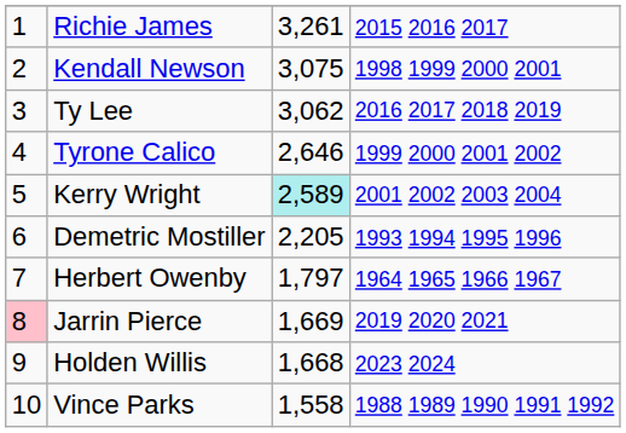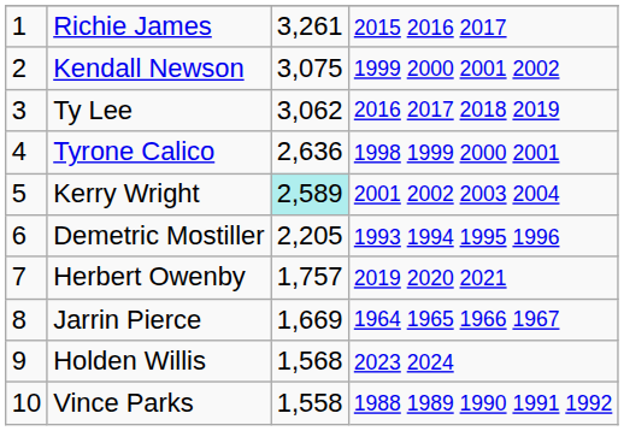Kendall Newson | column 4: 1998 1999 2000 2001 -> 1999 2000 2001 2002
Tyrone Calico | column 3: 2,646 -> 2,636
Tyrone Calico | column 4: 1999 2000 2001 2002 -> 1998 1999 2000 2001
Herbert Owenby | column 3: 1,797 -> 1,757
Herbert Owenby | column 4: 1964 1965 1966 1967 -> 2019 2020 2021
Jarrin Pierce | column 1: pink background -> no background
Jarrin Pierce | column 4: 2019 2020 2021 -> 1964 1965 1966 1967
Holden Willis | column 3: 1,668 -> 1,568
